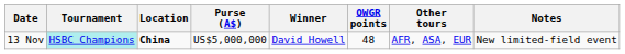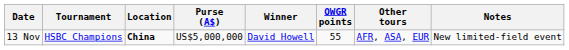13 Nov | Tournament: paleturquoise background -> no background
13 Nov | OWGR points: 48 -> 55
